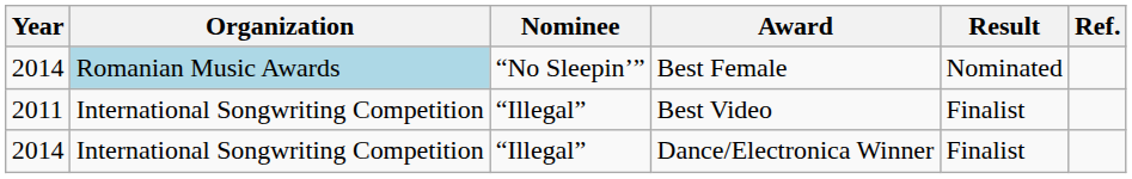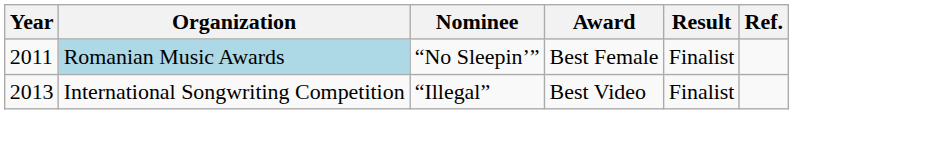Best Female | Year: 2014 -> 2011
Best Female | Result: Nominated -> Finalist
Best Video | Year: 2011 -> 2013
- row: 2014 | International Songwriting Competition | “Illegal” | Dance/Electronica Winner | Finalist
